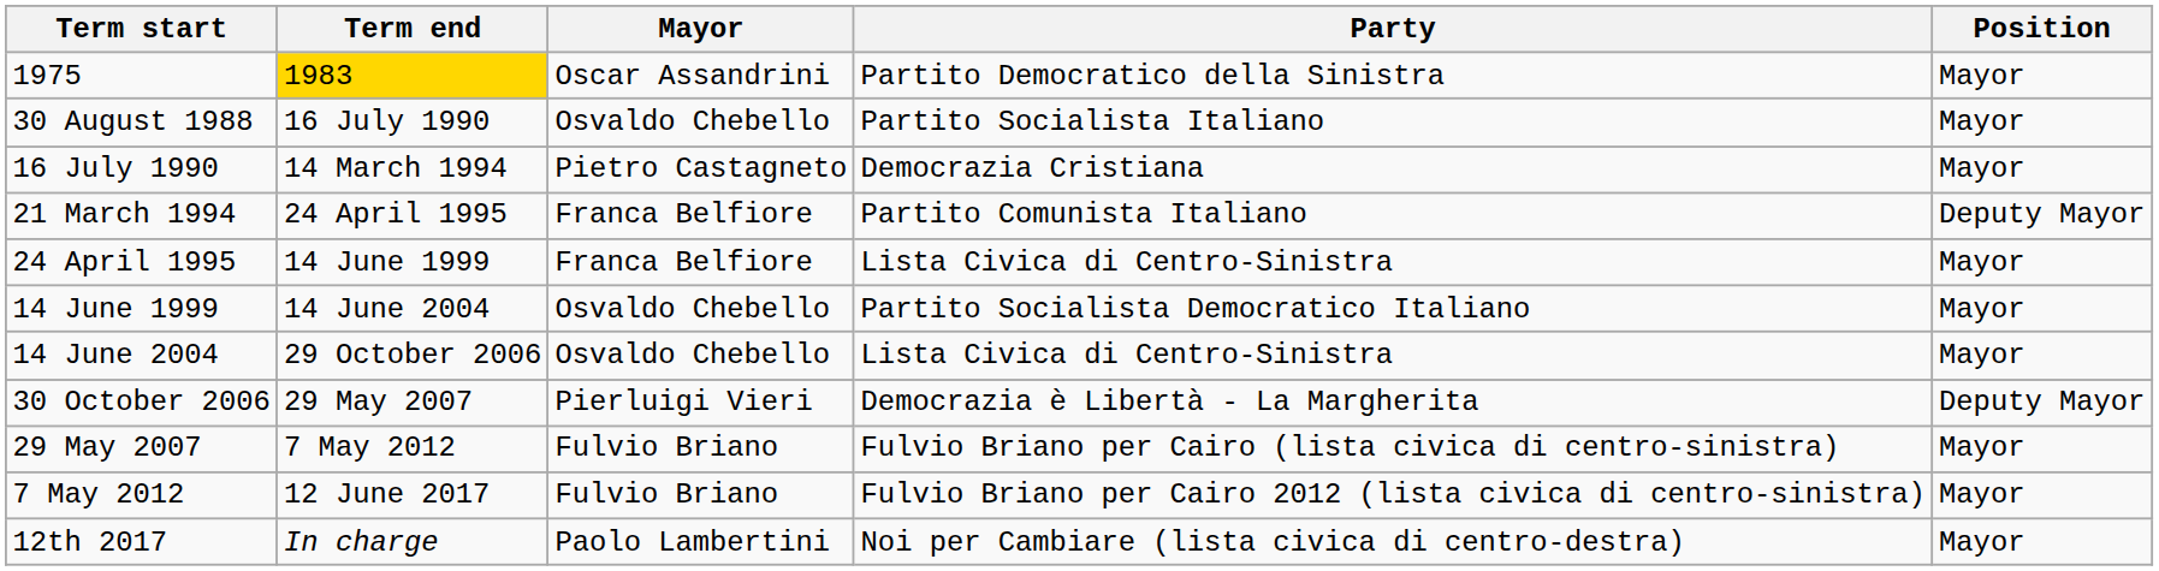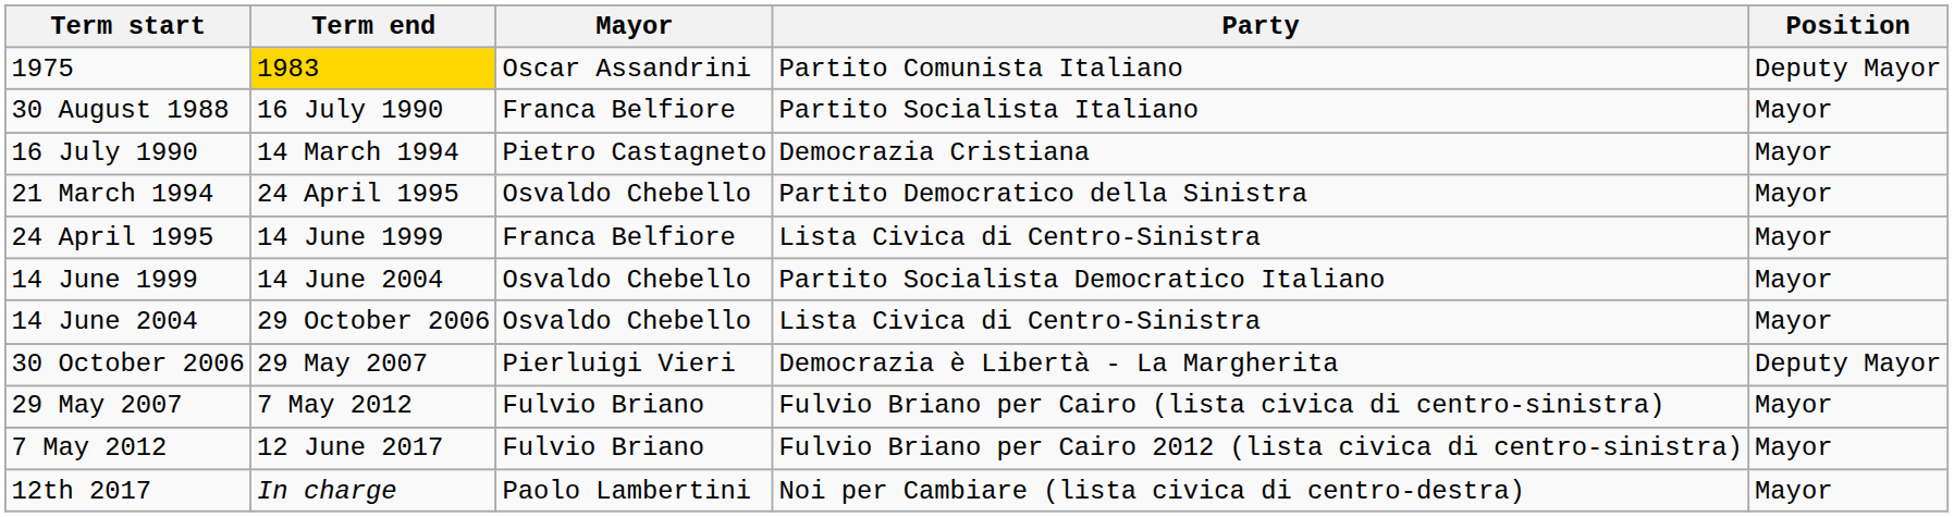1975 | Party: Partito Democratico della Sinistra -> Partito Comunista Italiano
1975 | Position: Mayor -> Deputy Mayor
30 August 1988 | Mayor: Osvaldo Chebello -> Franca Belfiore
21 March 1994 | Mayor: Franca Belfiore -> Osvaldo Chebello
21 March 1994 | Party: Partito Comunista Italiano -> Partito Democratico della Sinistra
21 March 1994 | Position: Deputy Mayor -> Mayor
